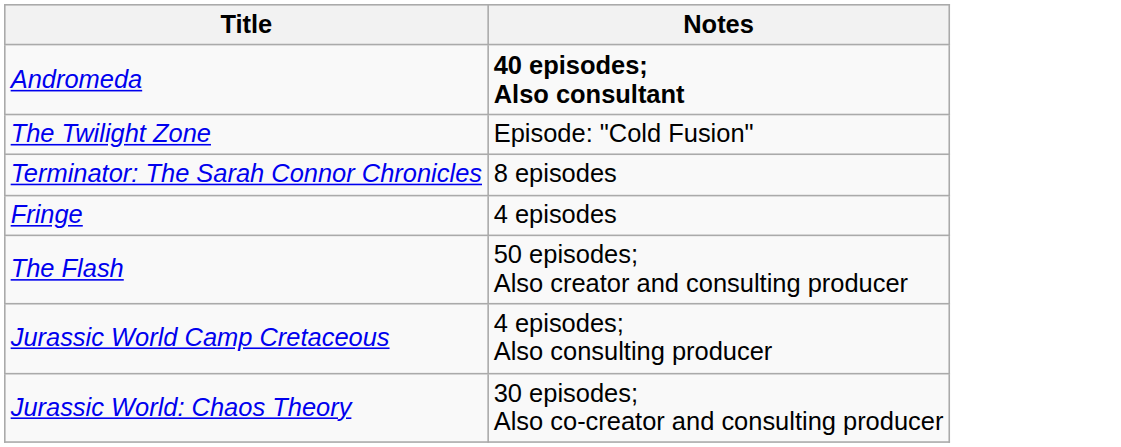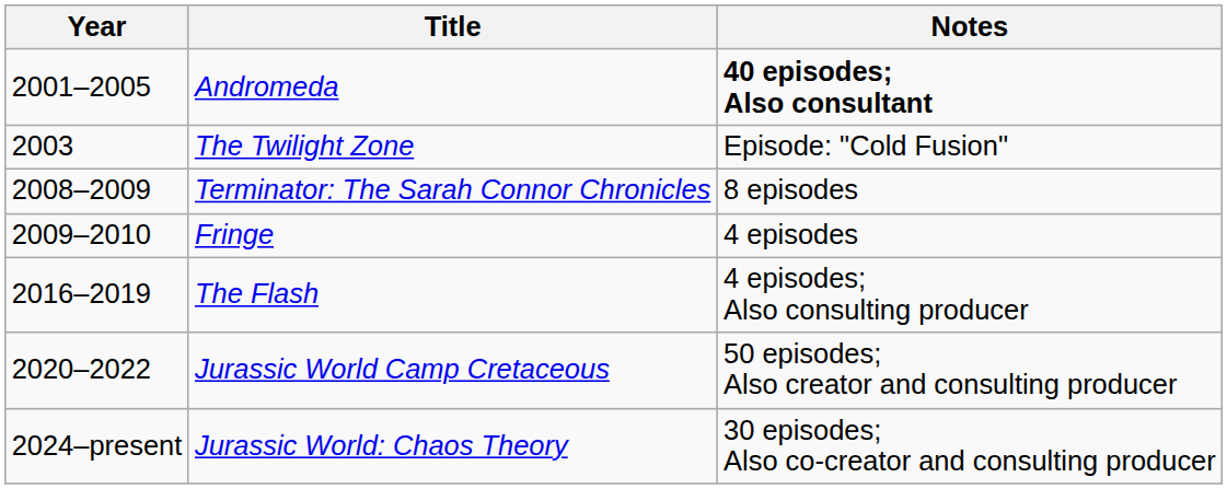+ column: Year | 2001–2005 | 2003 | 2008–2009 | 2009–2010 | 2016–2019 | 2020–2022 | 2024–present
The Flash | Notes: 50 episodes; Also creator and consulting producer -> 4 episodes; Also consulting producer
Jurassic World Camp Cretaceous | Notes: 4 episodes; Also consulting producer -> 50 episodes; Also creator and consulting producer
